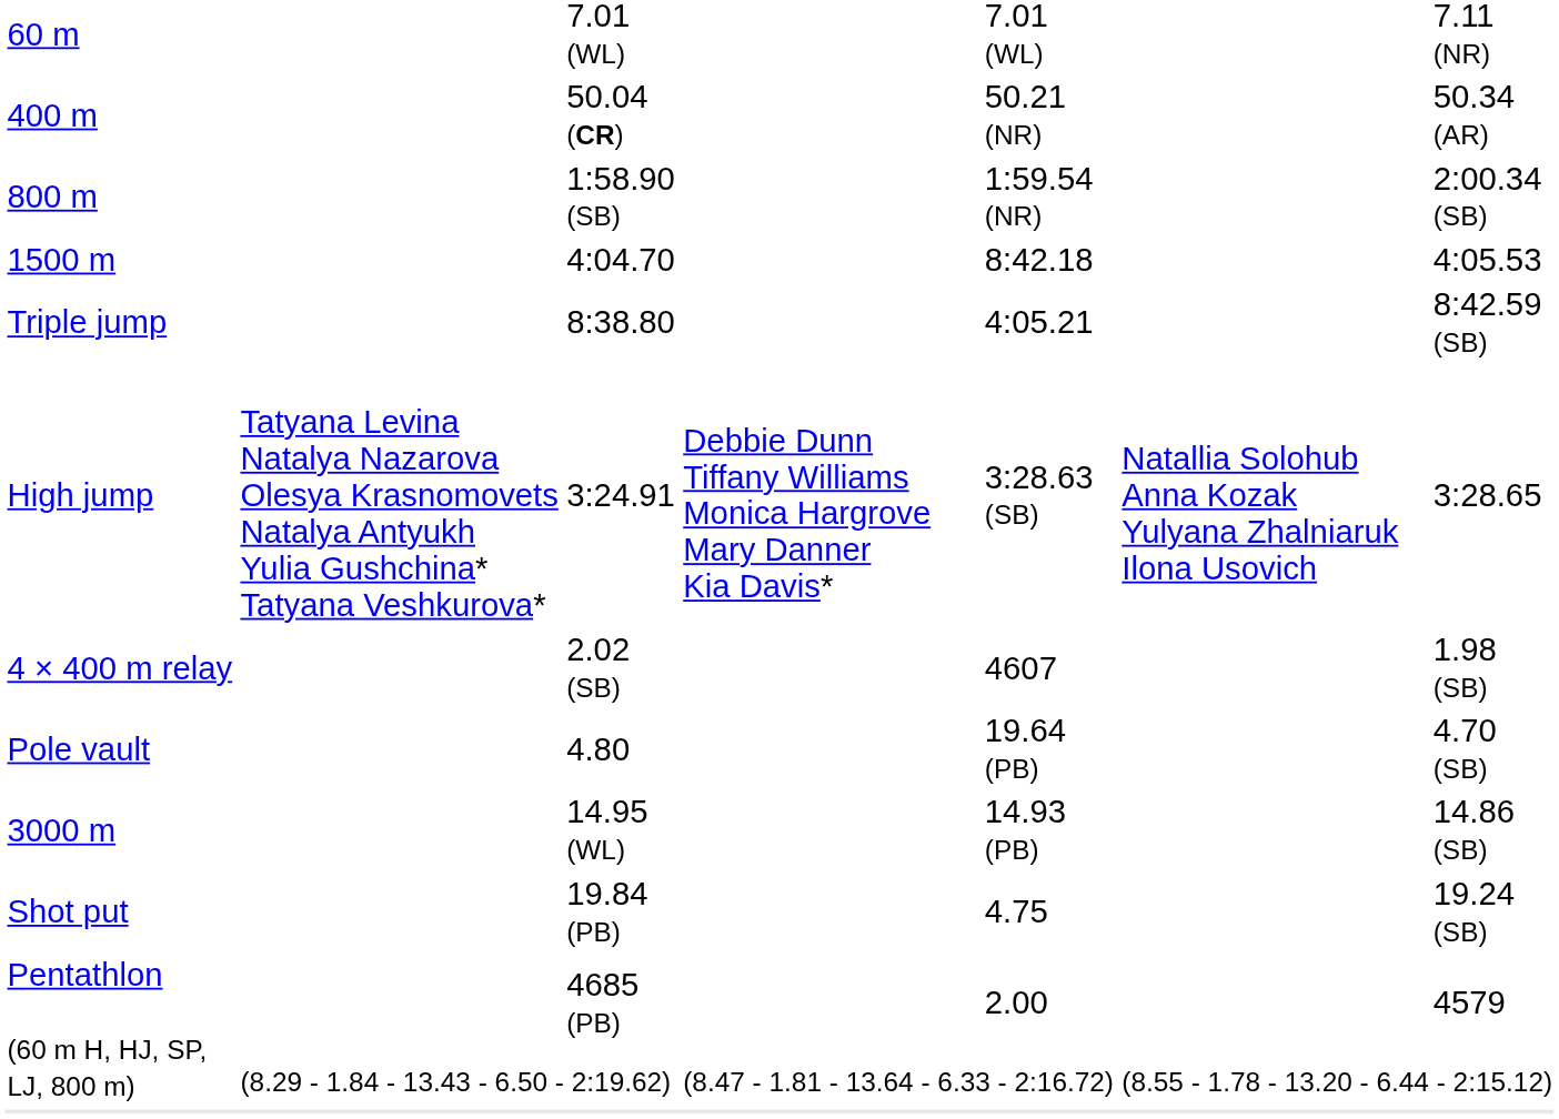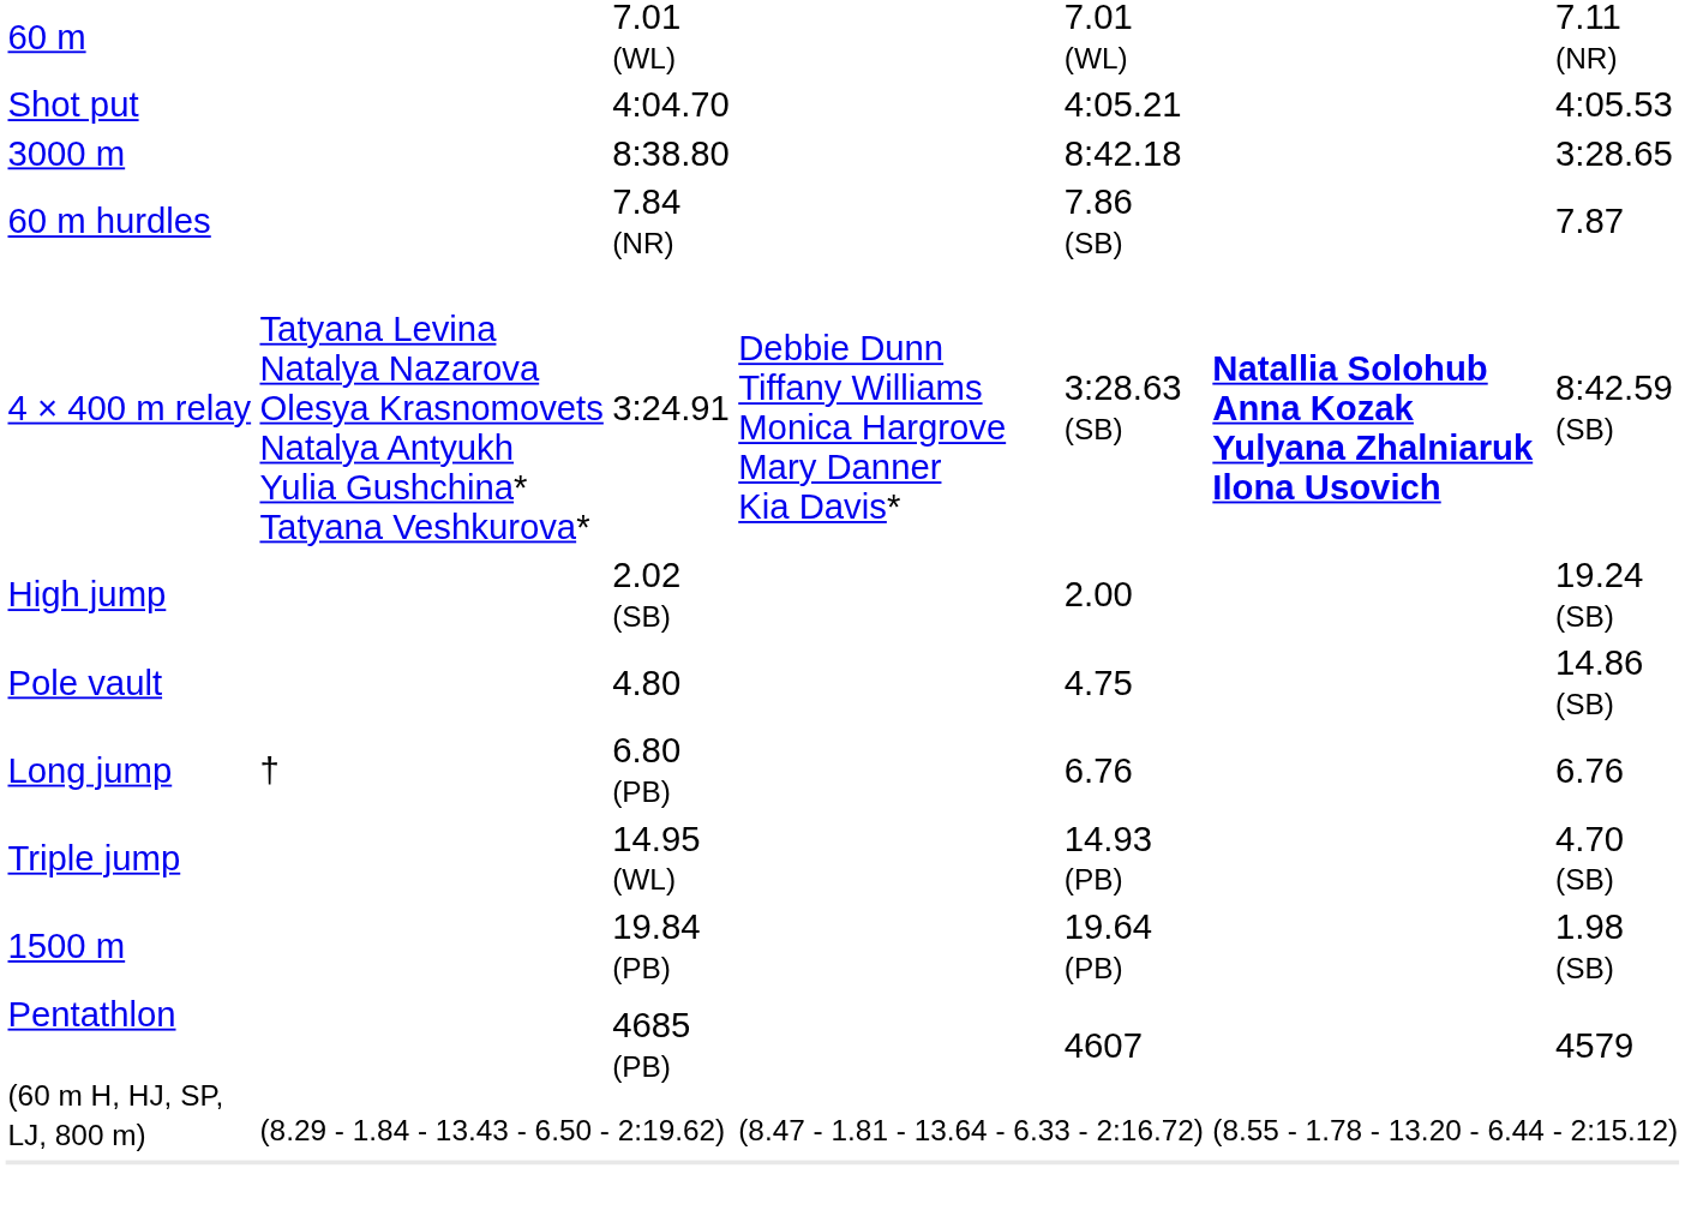- row: 400 m | 50.04 (CR) | 50.21 (NR) | 50.34 (AR)
- row: 800 m | 1:58.90 (SB) | 1:59.54 (NR) | 2:00.34 (SB)
4:04.70 | column 1: 1500 m -> Shot put
4:04.70 | column 5: 8:42.18 -> 4:05.21
8:38.80 | column 1: Triple jump -> 3000 m
8:38.80 | column 5: 4:05.21 -> 8:42.18
8:38.80 | column 7: 8:42.59 (SB) -> 3:28.65
+ row: 60 m hurdles | 7.84 (NR) | 7.86 (SB) | 7.87
3:24.91 | column 1: High jump -> 4 × 400 m relay
3:24.91 | column 6: normal -> bold
3:24.91 | column 7: 3:28.65 -> 8:42.59 (SB)
2.02 (SB) | column 1: 4 × 400 m relay -> High jump
2.02 (SB) | column 5: 4607 -> 2.00
2.02 (SB) | column 7: 1.98 (SB) -> 19.24 (SB)
4.80 | column 5: 19.64 (PB) -> 4.75
4.80 | column 7: 4.70 (SB) -> 14.86 (SB)
+ row: Long jump | † | 6.80 (PB) | 6.76 | 6.76
14.95 (WL) | column 1: 3000 m -> Triple jump
14.95 (WL) | column 7: 14.86 (SB) -> 4.70 (SB)
19.84 (PB) | column 1: Shot put -> 1500 m
19.84 (PB) | column 5: 4.75 -> 19.64 (PB)
19.84 (PB) | column 7: 19.24 (SB) -> 1.98 (SB)
4685 (PB) | column 5: 2.00 -> 4607
